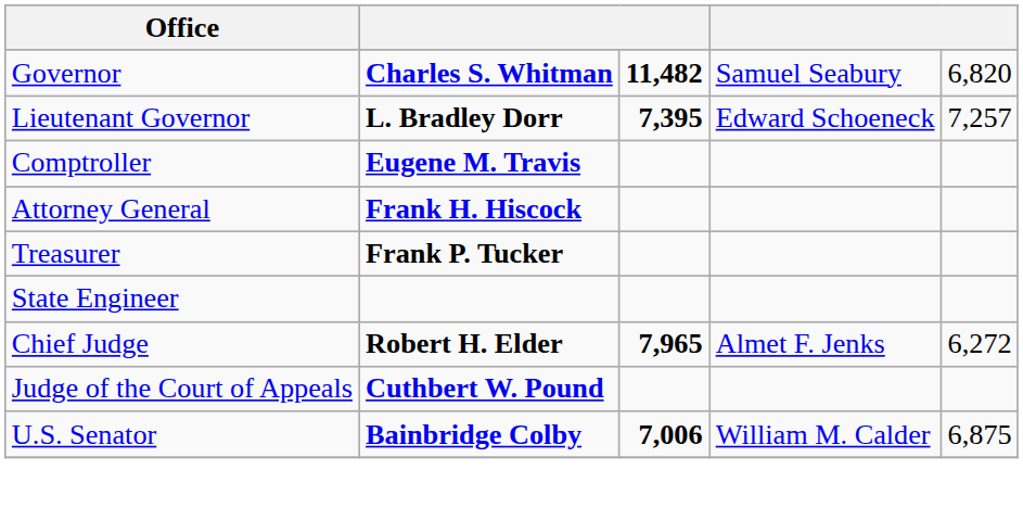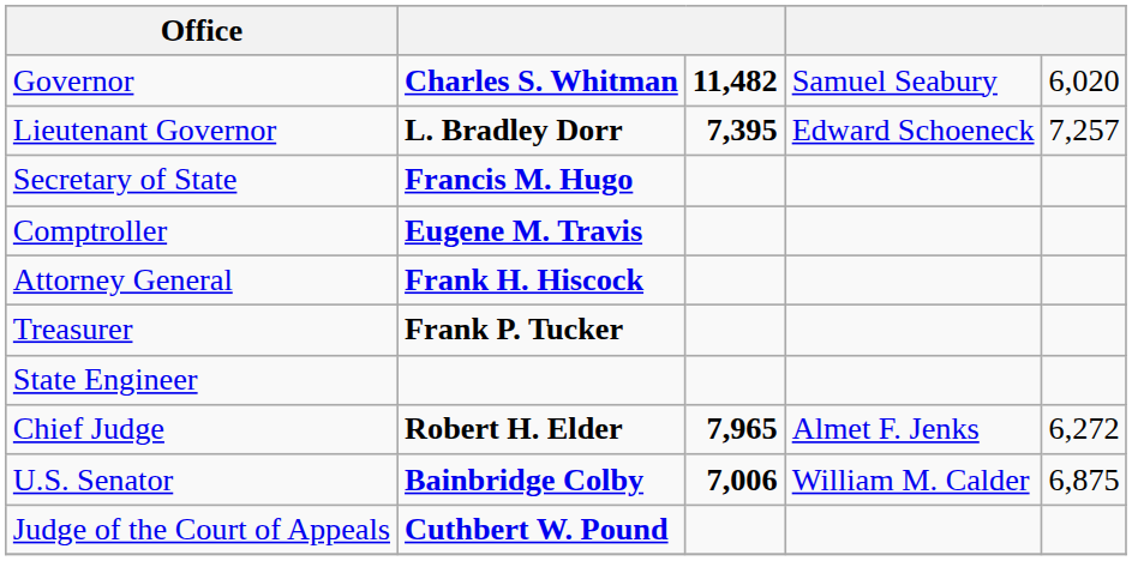Governor | column 5: 6,820 -> 6,020
+ row: Secretary of State | Francis M. Hugo
rows swapped: Judge of the Court of Appeals <-> U.S. Senator
